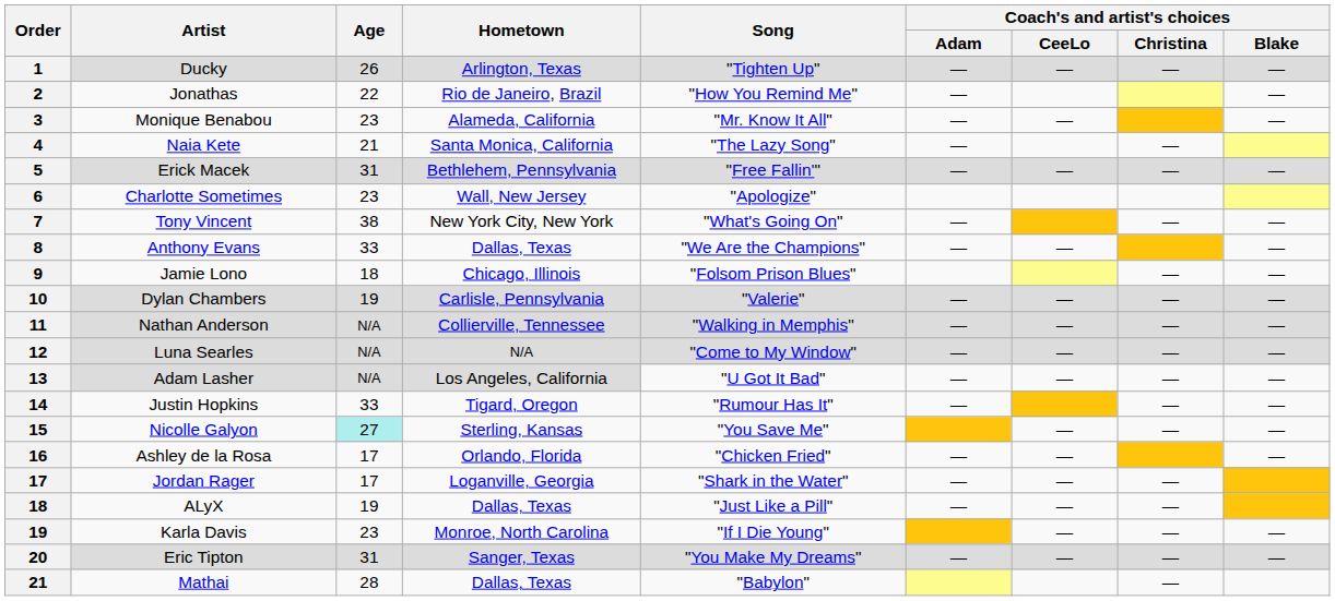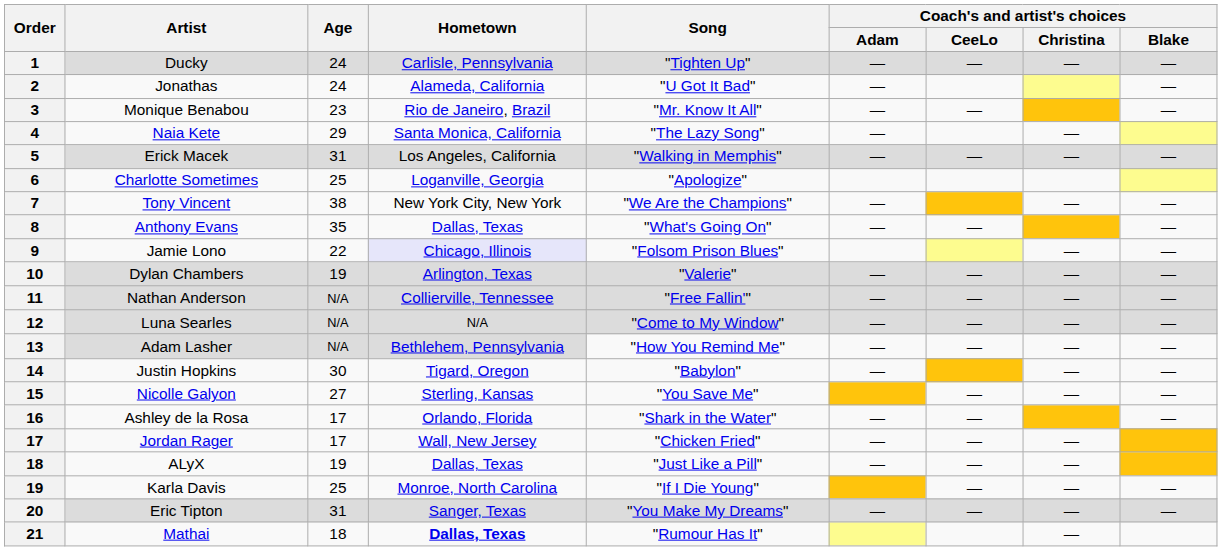Ducky | Age: 26 -> 24
Ducky | Hometown: Arlington, Texas -> Carlisle, Pennsylvania
Jonathas | Age: 22 -> 24
Jonathas | Hometown: Rio de Janeiro, Brazil -> Alameda, California
Jonathas | Song: "How You Remind Me" -> "U Got It Bad"
Monique Benabou | Hometown: Alameda, California -> Rio de Janeiro, Brazil
Naia Kete | Age: 21 -> 29
Erick Macek | Hometown: Bethlehem, Pennsylvania -> Los Angeles, California
Erick Macek | Song: "Free Fallin'" -> "Walking in Memphis"
Charlotte Sometimes | Age: 23 -> 25
Charlotte Sometimes | Hometown: Wall, New Jersey -> Loganville, Georgia
Tony Vincent | Song: "What's Going On" -> "We Are the Champions"
Anthony Evans | Age: 33 -> 35
Anthony Evans | Song: "We Are the Champions" -> "What's Going On"
Jamie Lono | Age: 18 -> 22
Jamie Lono | Hometown: no background -> lavender background
Dylan Chambers | Hometown: Carlisle, Pennsylvania -> Arlington, Texas
Nathan Anderson | Song: "Walking in Memphis" -> "Free Fallin'"
Adam Lasher | Hometown: Los Angeles, California -> Bethlehem, Pennsylvania
Adam Lasher | Song: "U Got It Bad" -> "How You Remind Me"
Justin Hopkins | Age: 33 -> 30
Justin Hopkins | Song: "Rumour Has It" -> "Babylon"
Nicolle Galyon | Age: paleturquoise background -> no background
Ashley de la Rosa | Song: "Chicken Fried" -> "Shark in the Water"
Jordan Rager | Hometown: Loganville, Georgia -> Wall, New Jersey
Jordan Rager | Song: "Shark in the Water" -> "Chicken Fried"
Karla Davis | Age: 23 -> 25
Mathai | Age: 28 -> 18
Mathai | Hometown: normal -> bold
Mathai | Song: "Babylon" -> "Rumour Has It"
